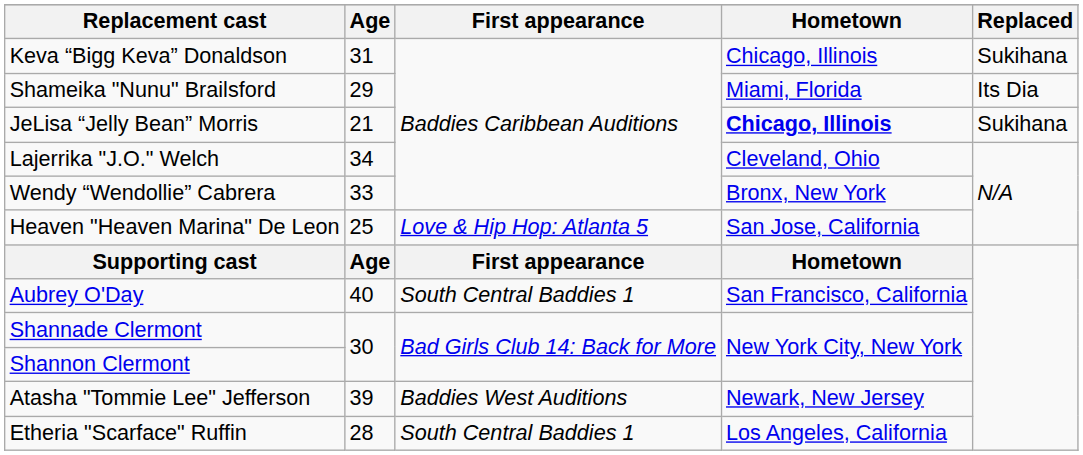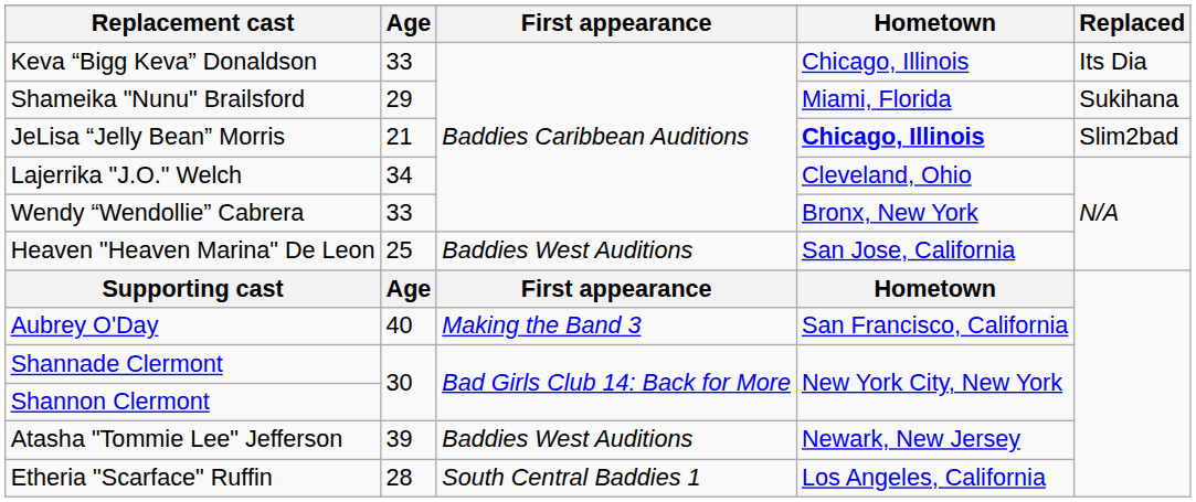Keva “Bigg Keva” Donaldson | Age: 31 -> 33
Keva “Bigg Keva” Donaldson | Replaced: Sukihana -> Its Dia
Shameika "Nunu" Brailsford | Replaced: Its Dia -> Sukihana
JeLisa “Jelly Bean” Morris | Replaced: Sukihana -> Slim2bad
Heaven "Heaven Marina" De Leon | First appearance: Love & Hip Hop: Atlanta 5 -> Baddies West Auditions
Aubrey O'Day | First appearance: South Central Baddies 1 -> Making the Band 3
